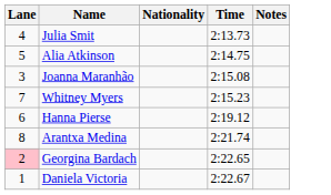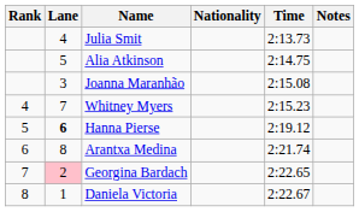+ column: Rank | 4 | 5 | 6 | 7 | 8
Hanna Pierse | Lane: normal -> bold
